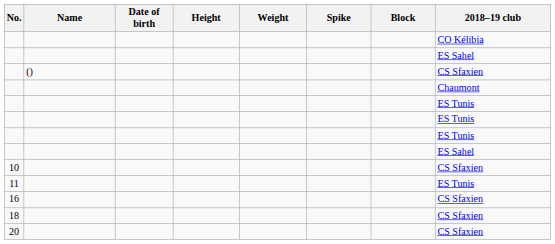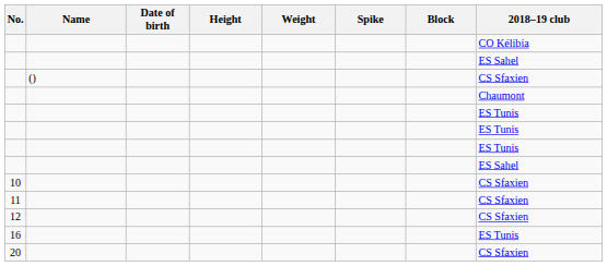11 | 2018–19 club: ES Tunis -> CS Sfaxien
+ row: 12 | CS Sfaxien
16 | 2018–19 club: CS Sfaxien -> ES Tunis
- row: 18 | CS Sfaxien
